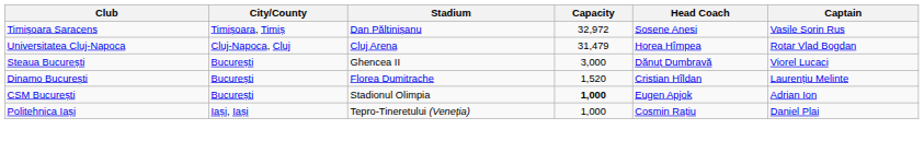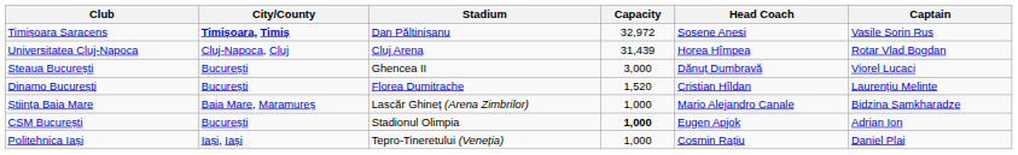Timișoara Saracens | City/County: normal -> bold
Universitatea Cluj-Napoca | Capacity: 31,479 -> 31,439
+ row: Știința Baia Mare | Baia Mare, Maramureș | Lascăr Ghineț (Arena Zimbrilor) | 1,000 | Mario Alejandro Canale | Bidzina Samkharadze
